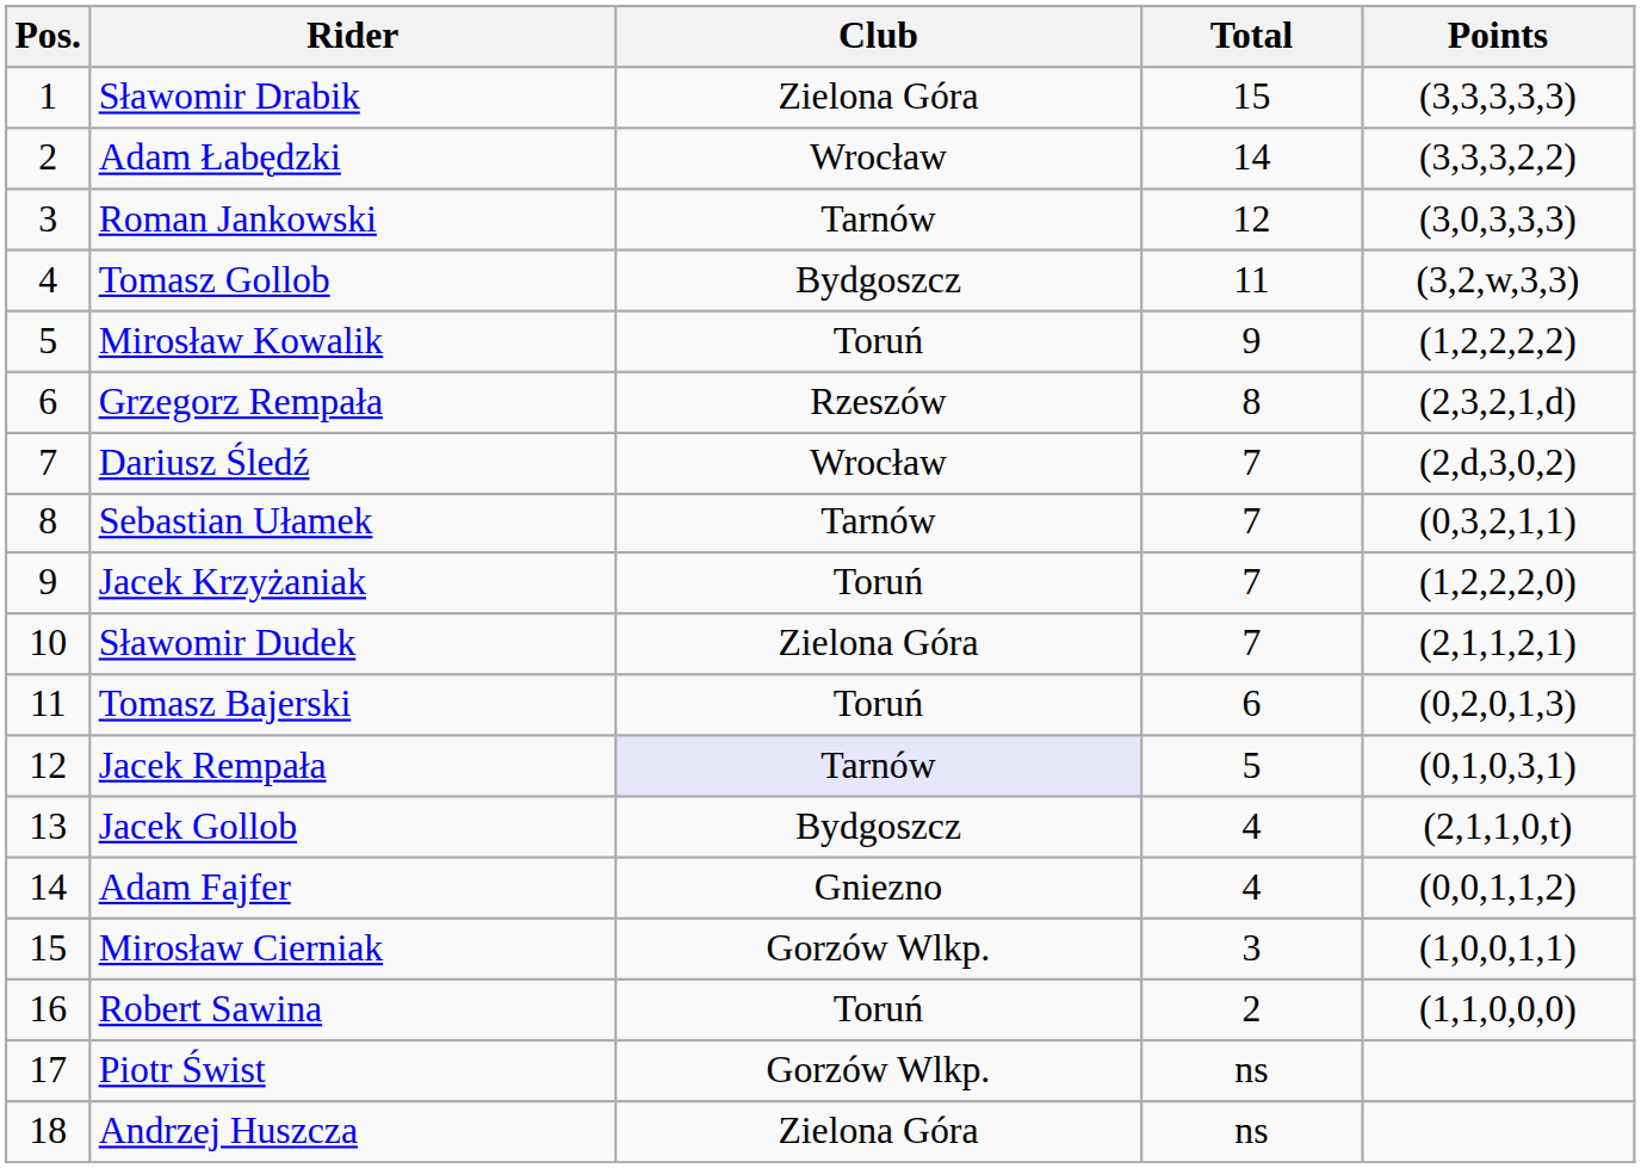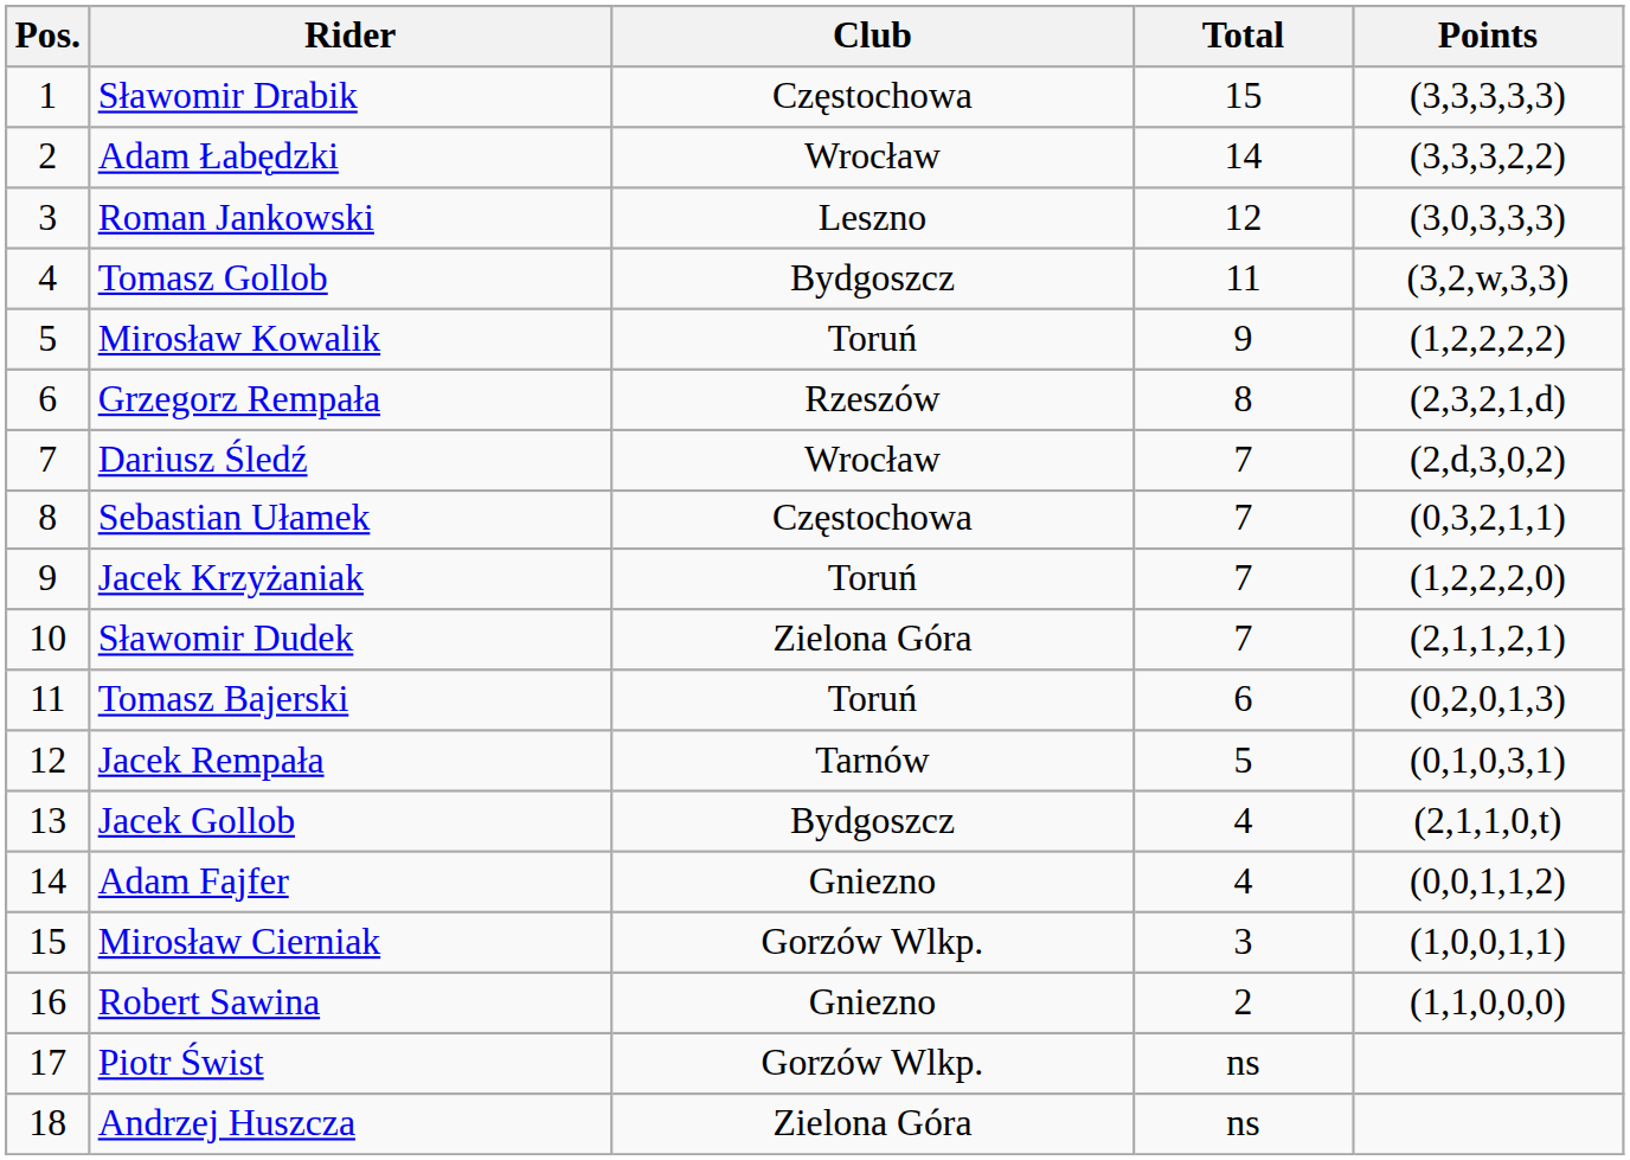Sławomir Drabik | Club: Zielona Góra -> Częstochowa
Roman Jankowski | Club: Tarnów -> Leszno
Sebastian Ułamek | Club: Tarnów -> Częstochowa
Jacek Rempała | Club: lavender background -> no background
Robert Sawina | Club: Toruń -> Gniezno
